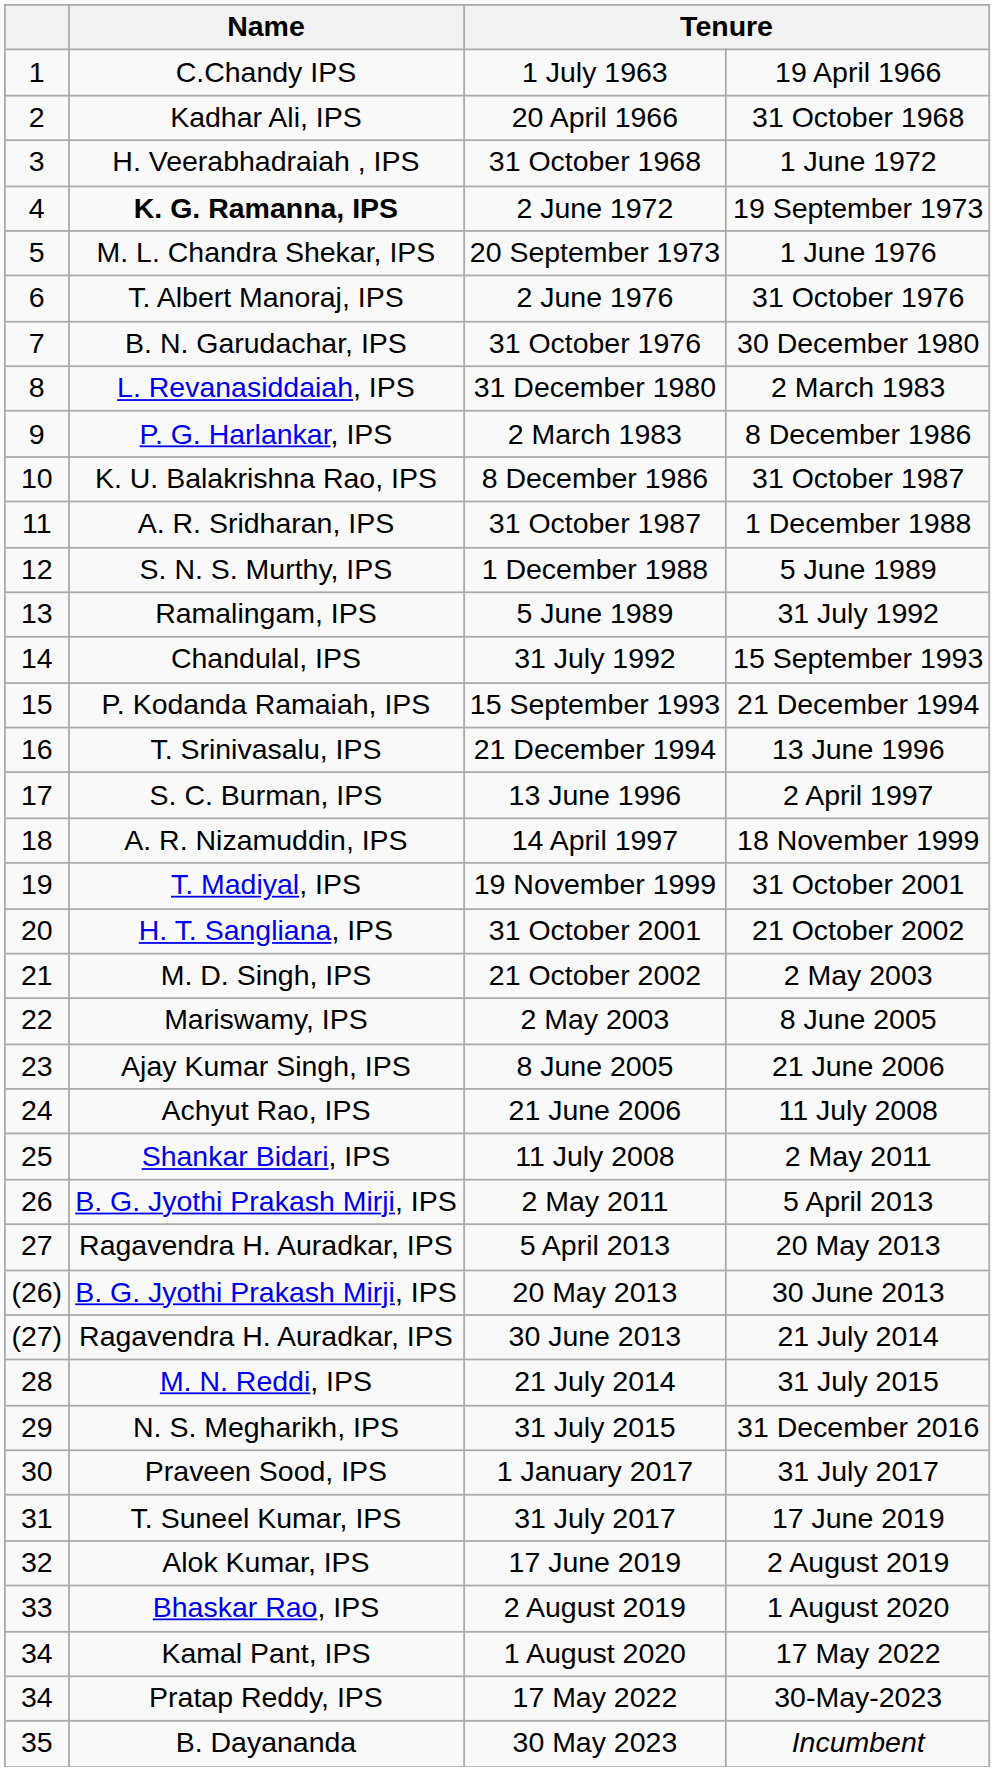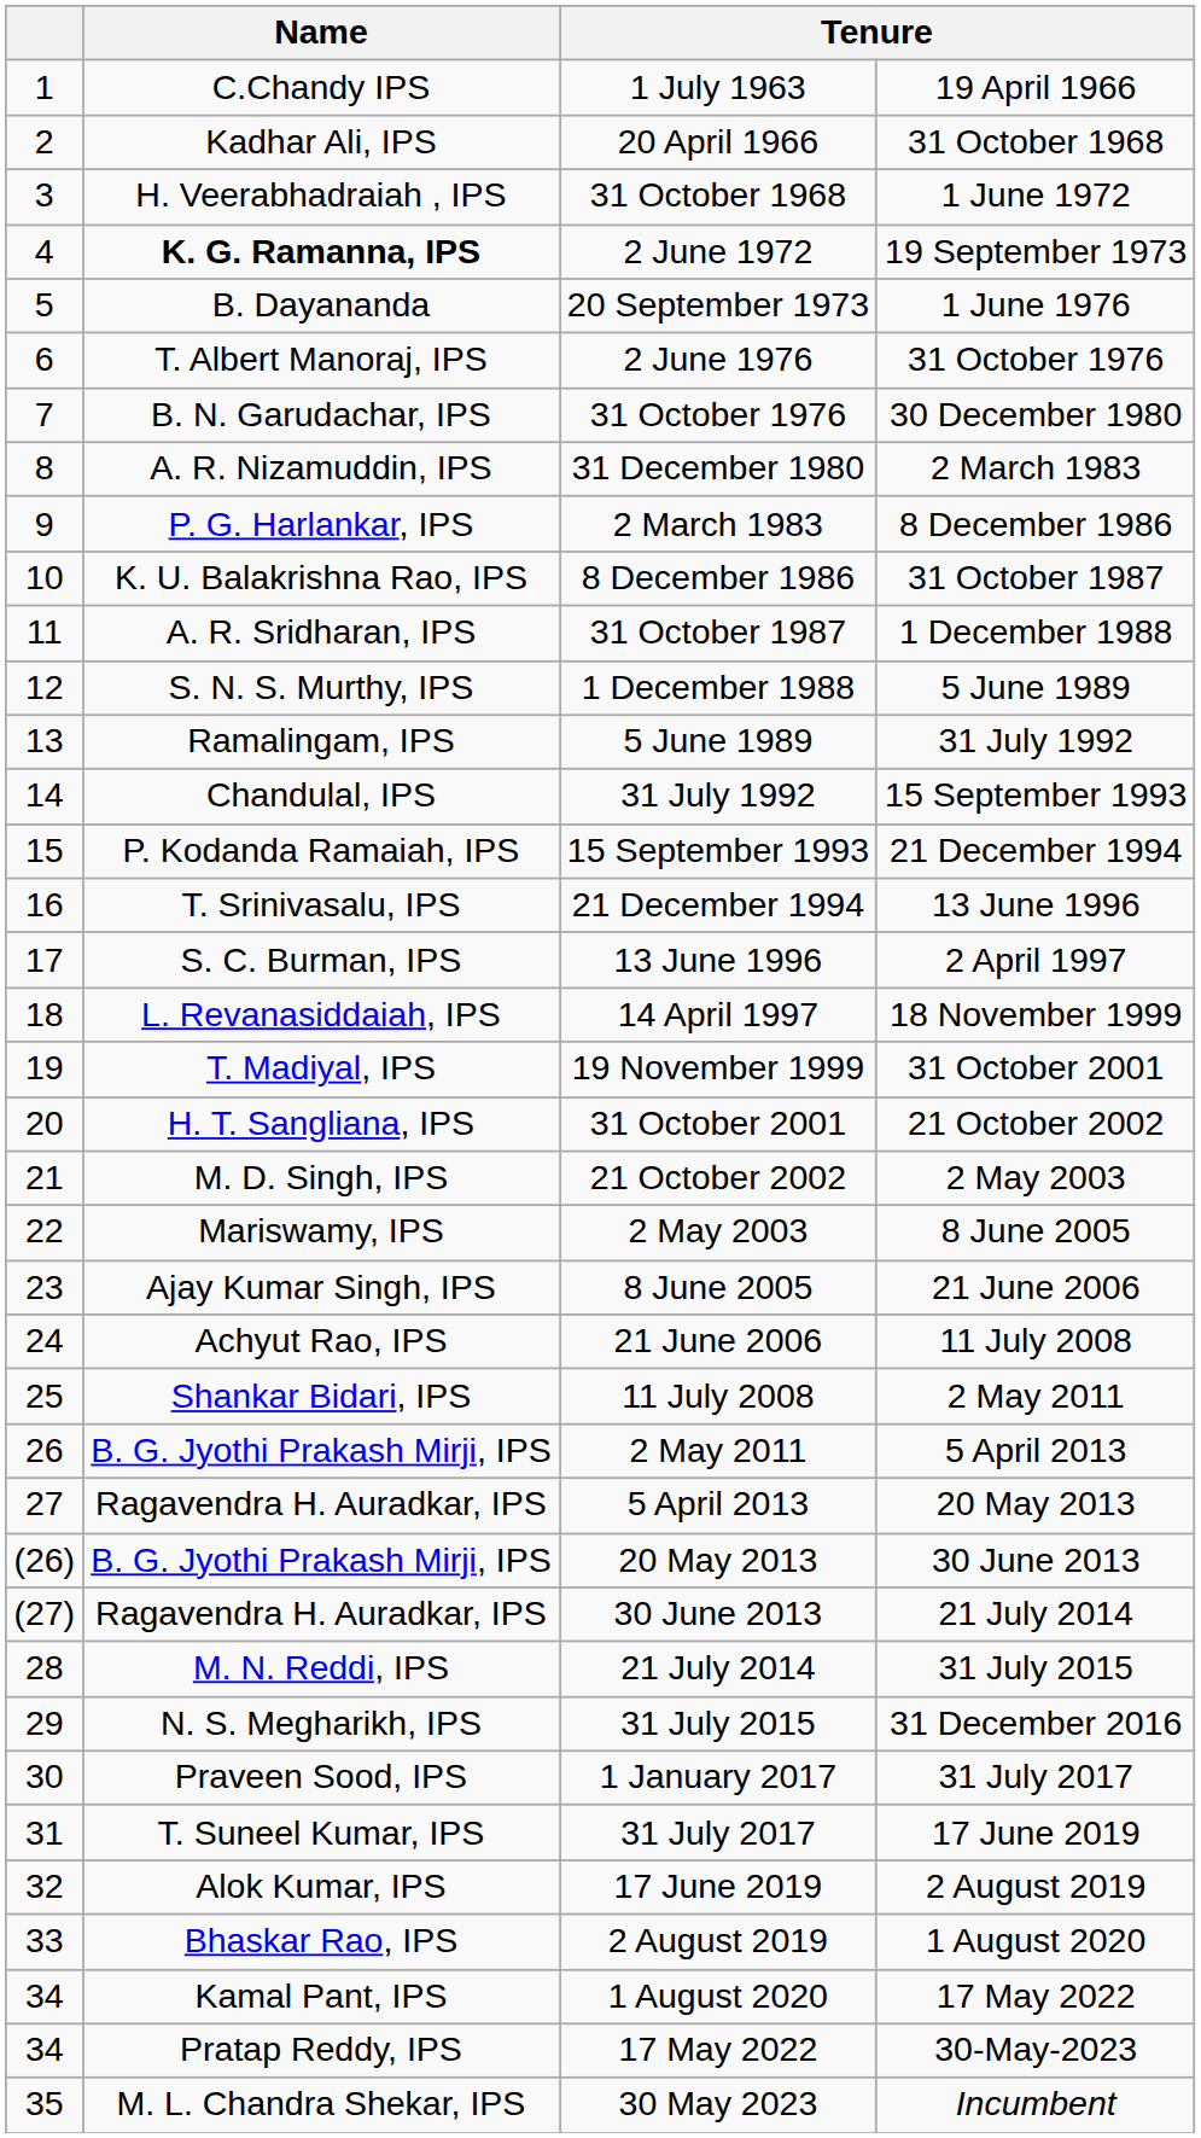20 September 1973 | Name: M. L. Chandra Shekar, IPS -> B. Dayananda
31 December 1980 | Name: L. Revanasiddaiah, IPS -> A. R. Nizamuddin, IPS
14 April 1997 | Name: A. R. Nizamuddin, IPS -> L. Revanasiddaiah, IPS
30 May 2023 | Name: B. Dayananda -> M. L. Chandra Shekar, IPS
